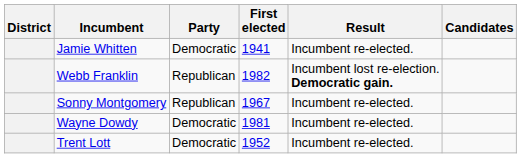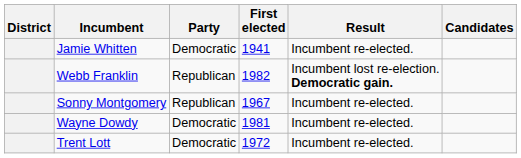Trent Lott | First elected: 1952 -> 1972
